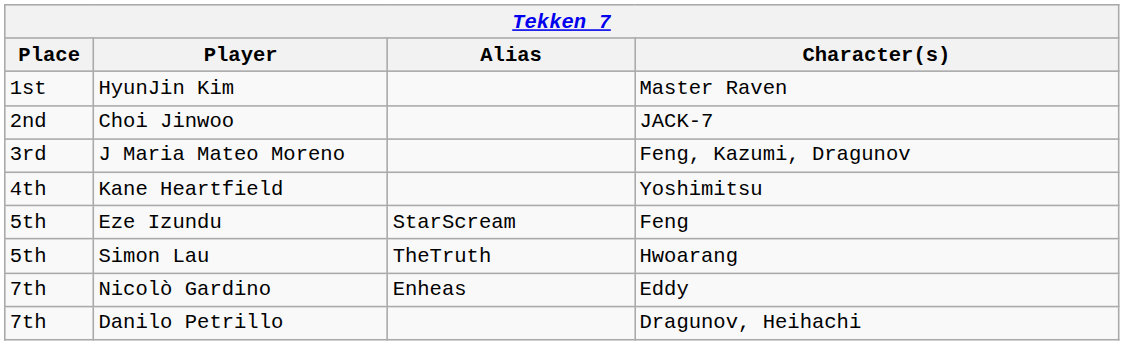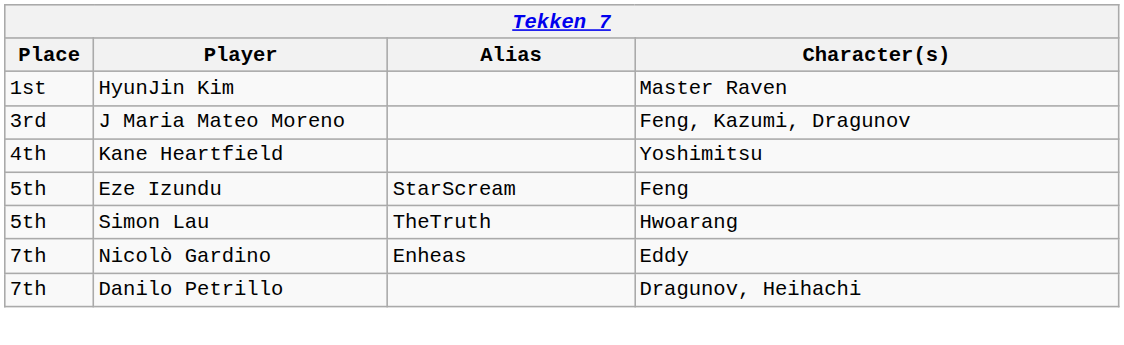- row: 2nd | Choi Jinwoo | JACK-7
